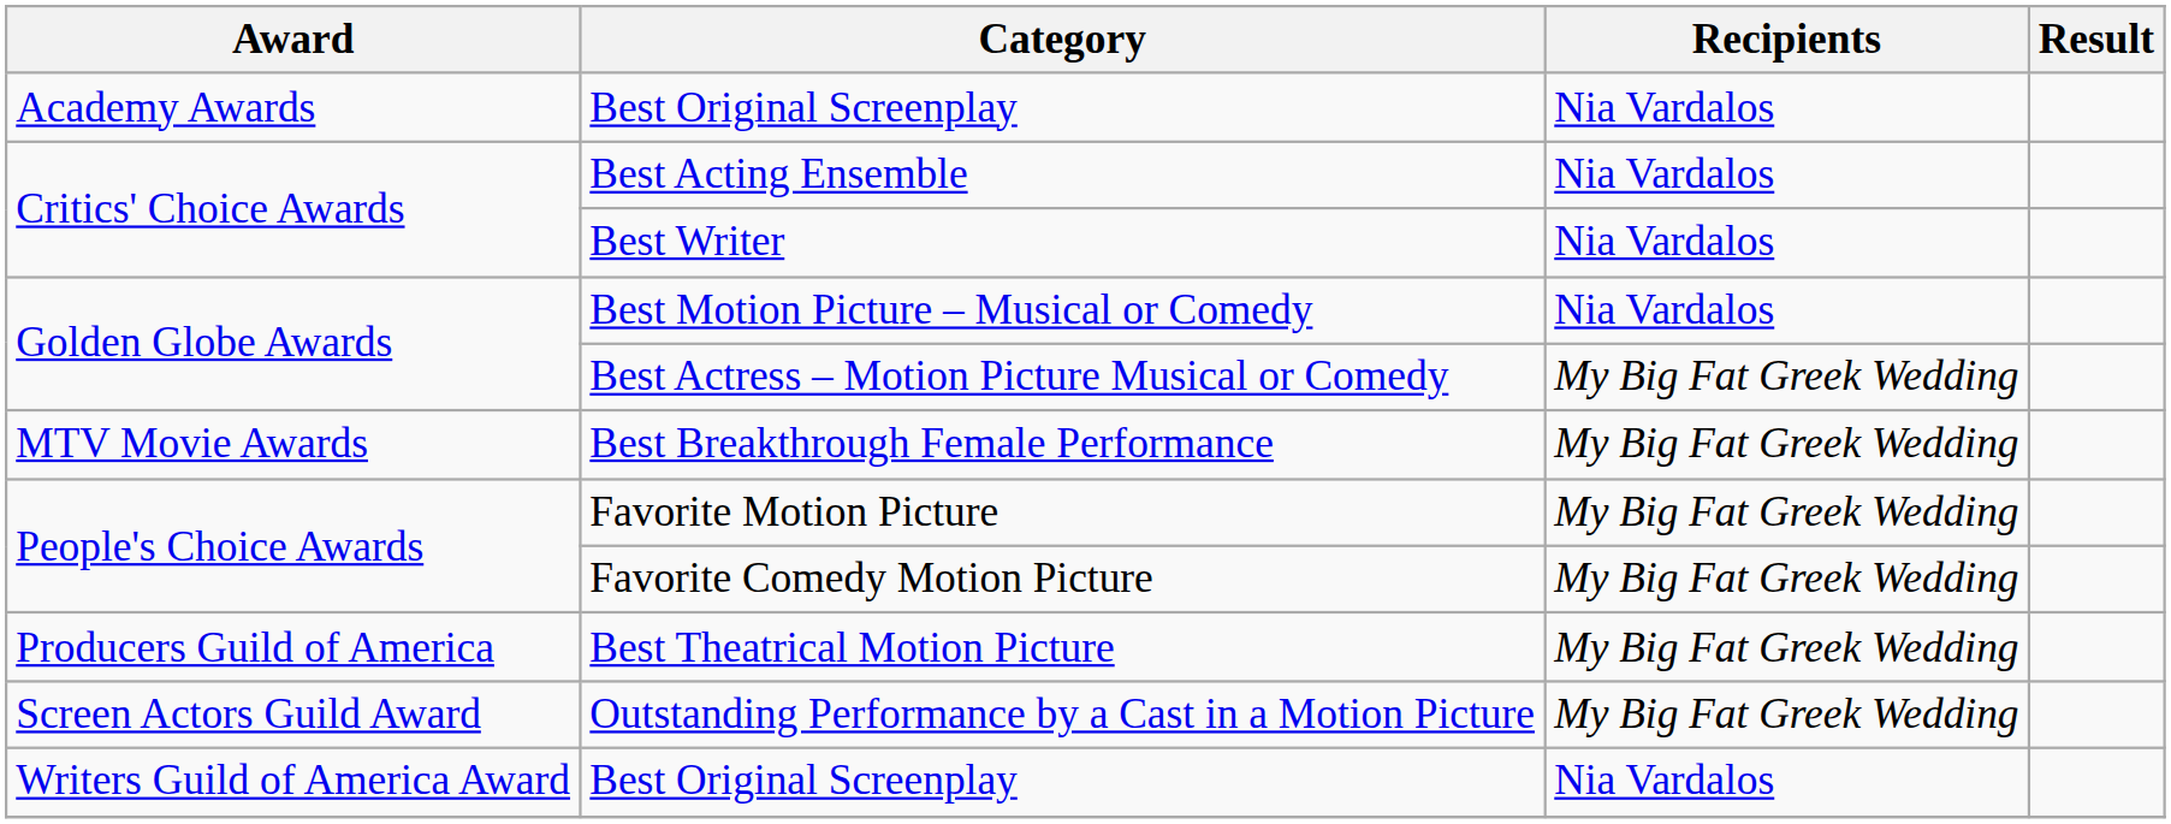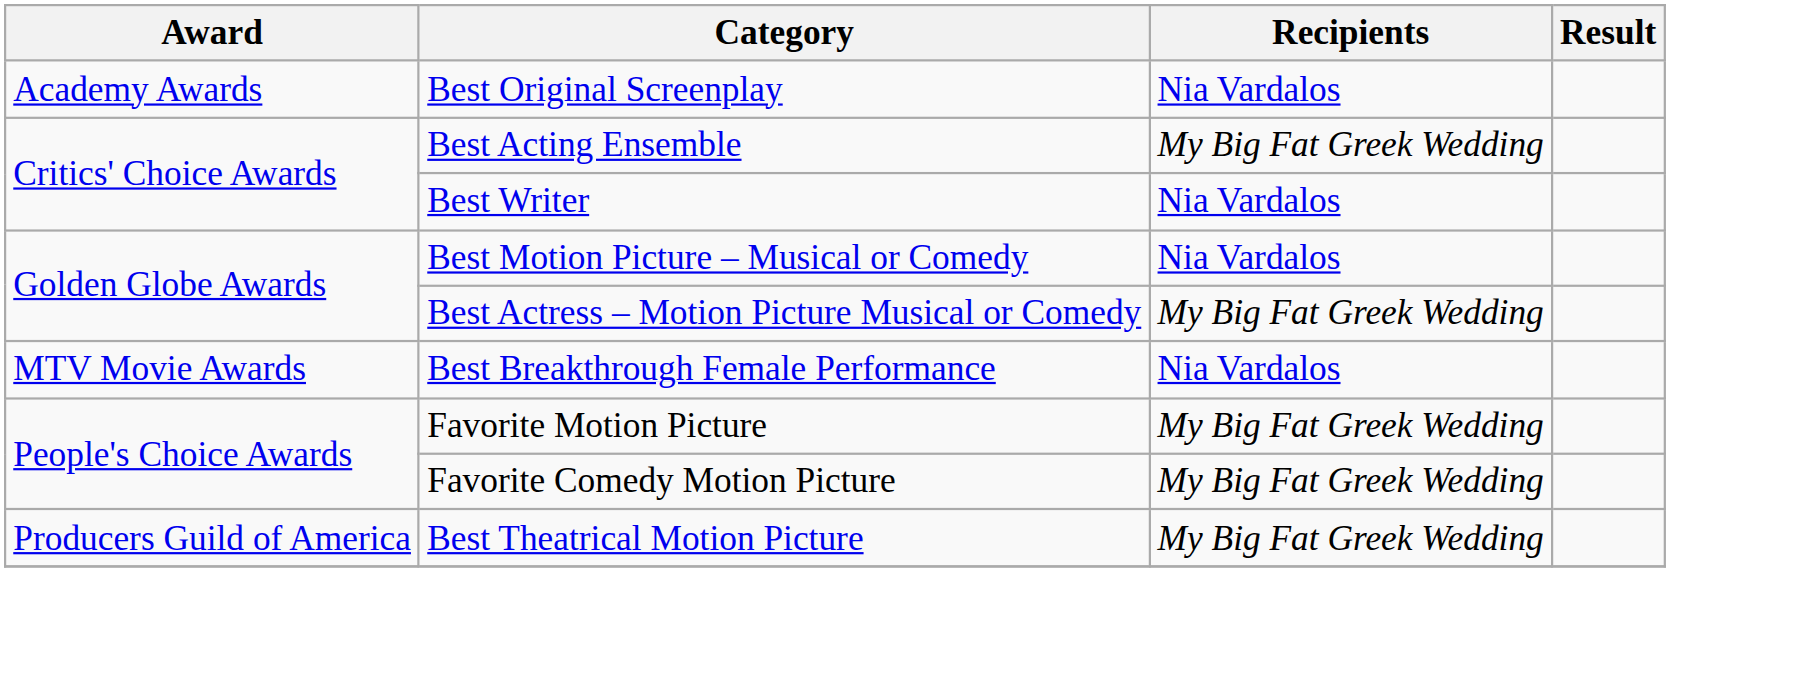Best Acting Ensemble | Recipients: Nia Vardalos -> My Big Fat Greek Wedding
Best Breakthrough Female Performance | Recipients: My Big Fat Greek Wedding -> Nia Vardalos
- row: Screen Actors Guild Award | Outstanding Performance by a Cast in a Motion Picture | My Big Fat Greek Wedding
- row: Writers Guild of America Award | Best Original Screenplay | Nia Vardalos
